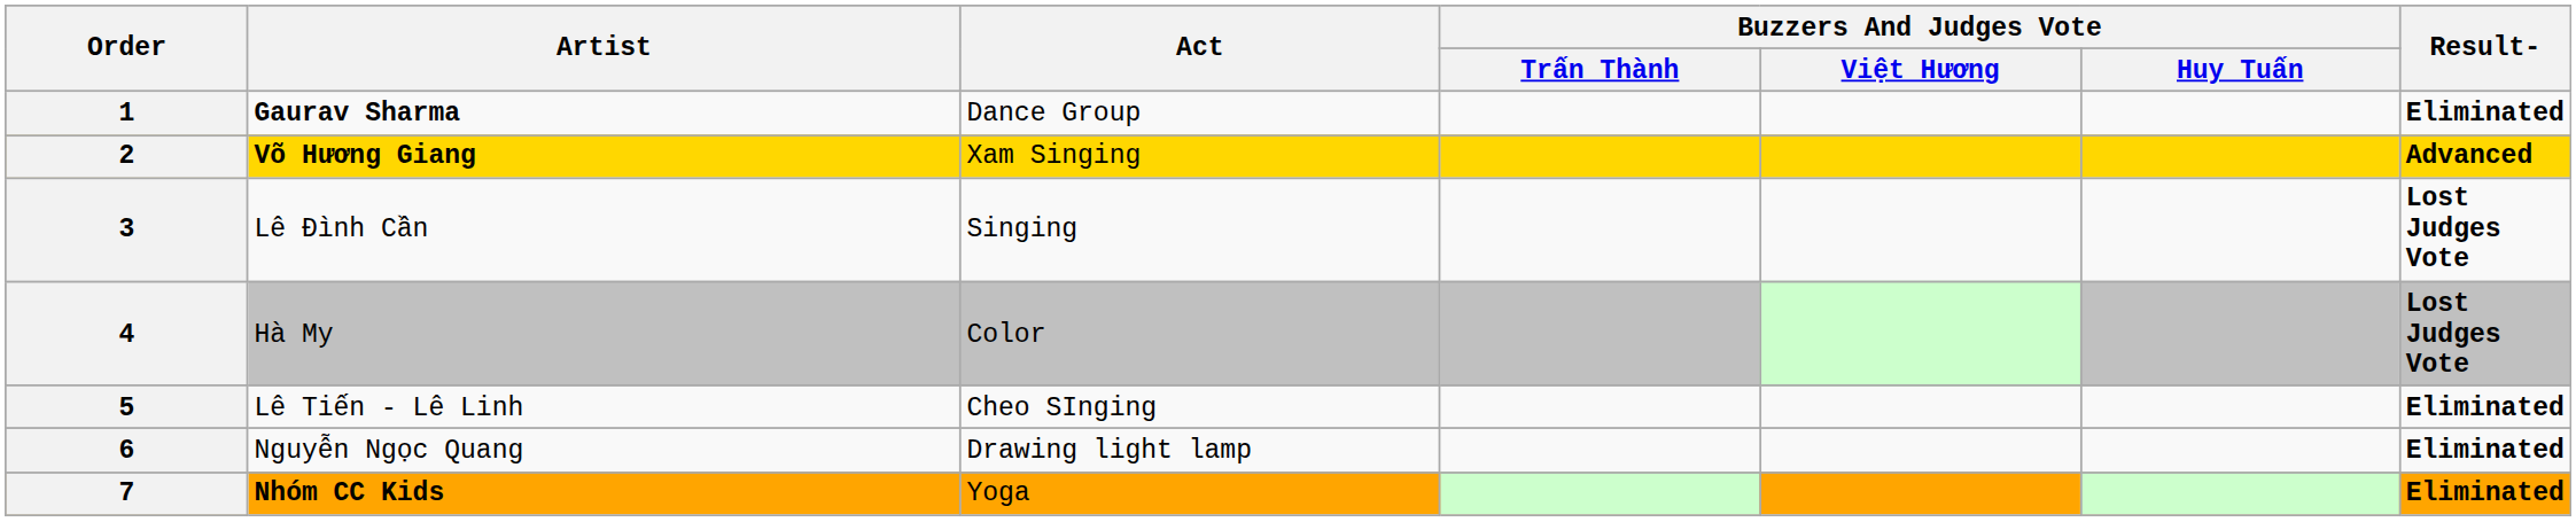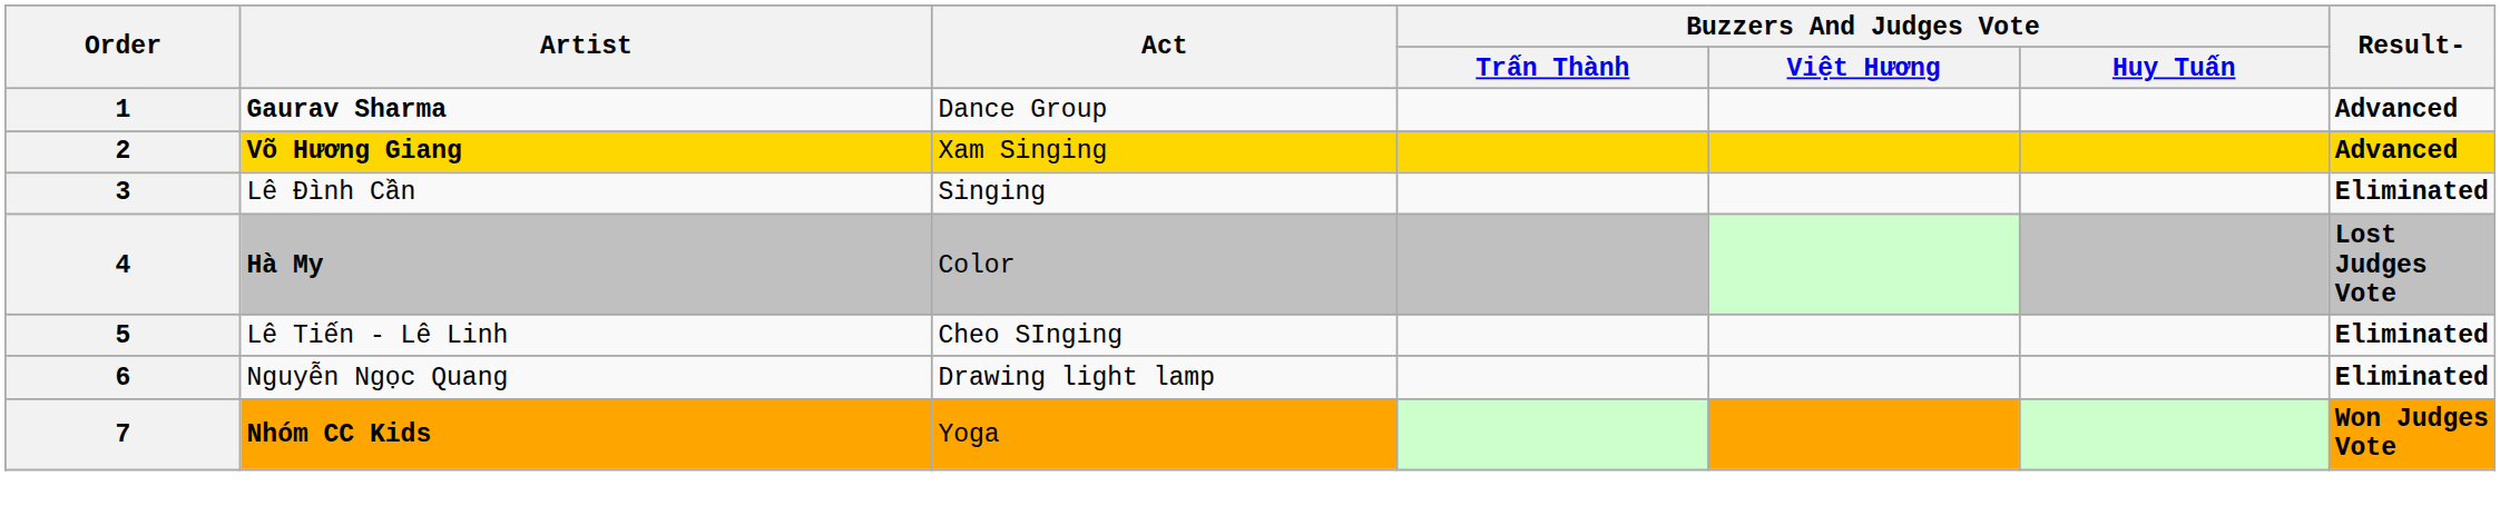1 | Result-: Eliminated -> Advanced
3 | Result-: Lost Judges Vote -> Eliminated
4 | Artist: normal -> bold
7 | Result-: Eliminated -> Won Judges Vote
